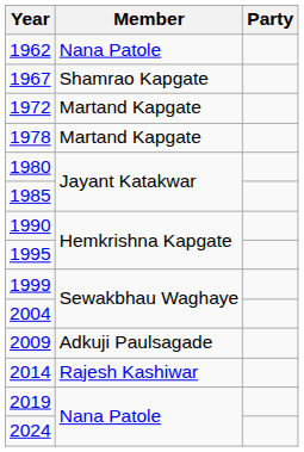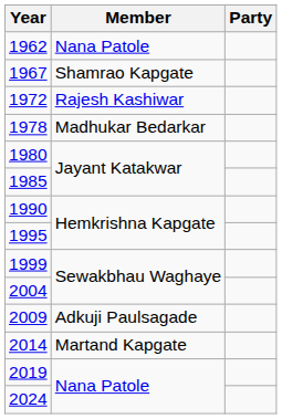1972 | Member: Martand Kapgate -> Rajesh Kashiwar
1978 | Member: Martand Kapgate -> Madhukar Bedarkar
2014 | Member: Rajesh Kashiwar -> Martand Kapgate
